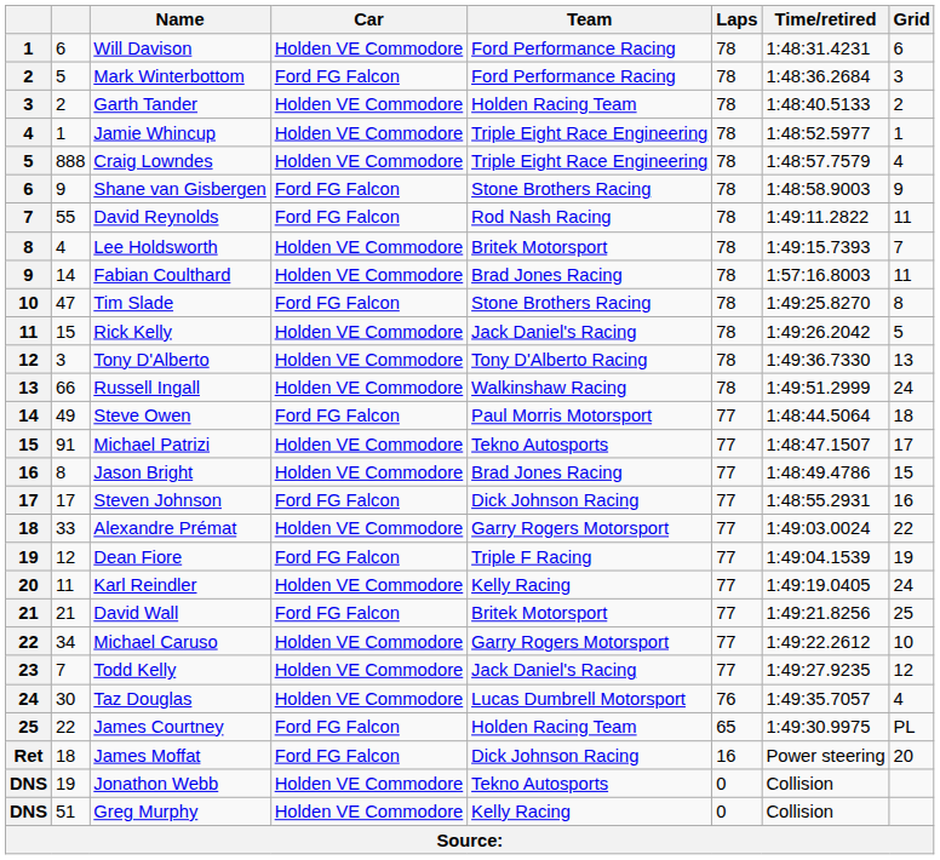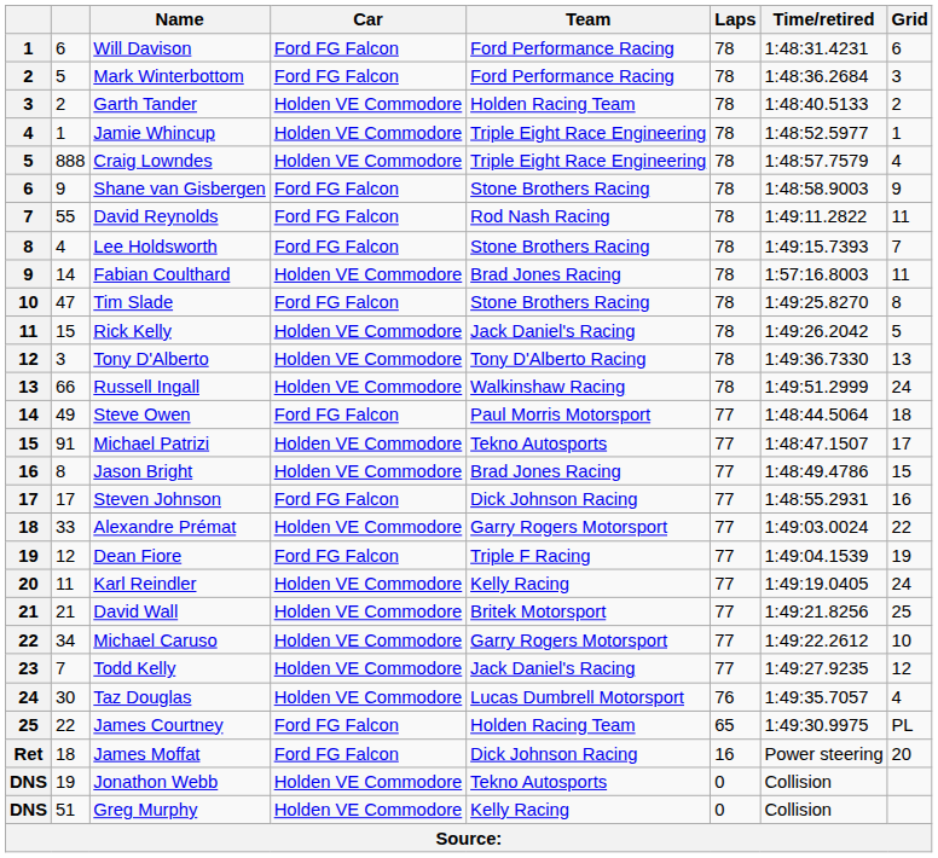Will Davison | Car: Holden VE Commodore -> Ford FG Falcon
Lee Holdsworth | Car: Holden VE Commodore -> Ford FG Falcon
Lee Holdsworth | Team: Britek Motorsport -> Stone Brothers Racing
David Wall | Car: Ford FG Falcon -> Holden VE Commodore
